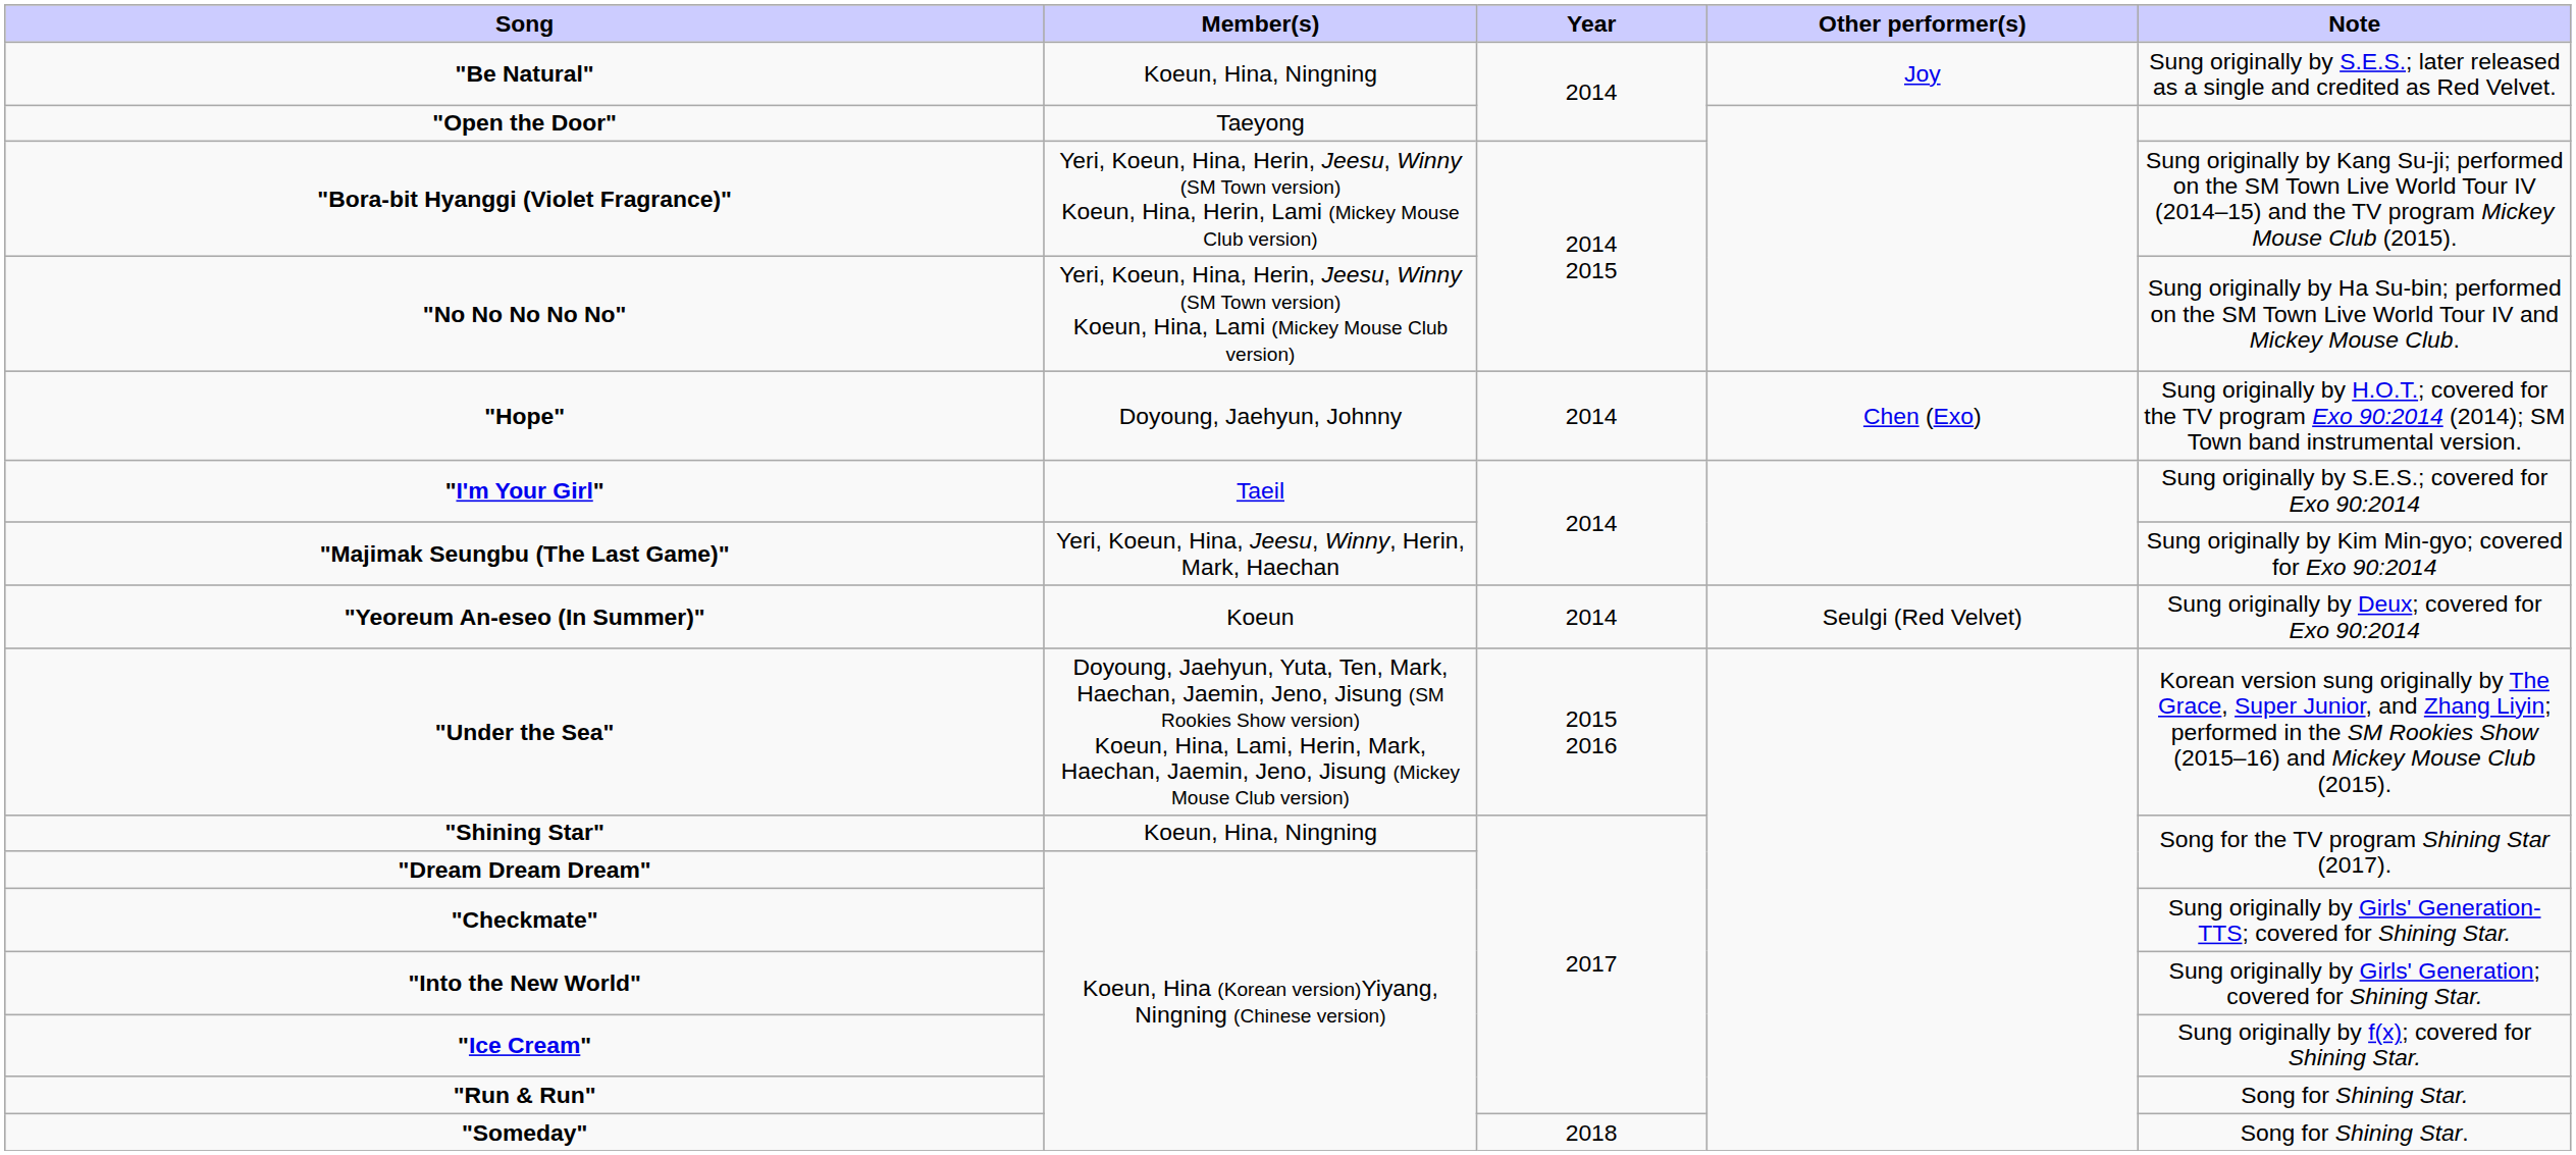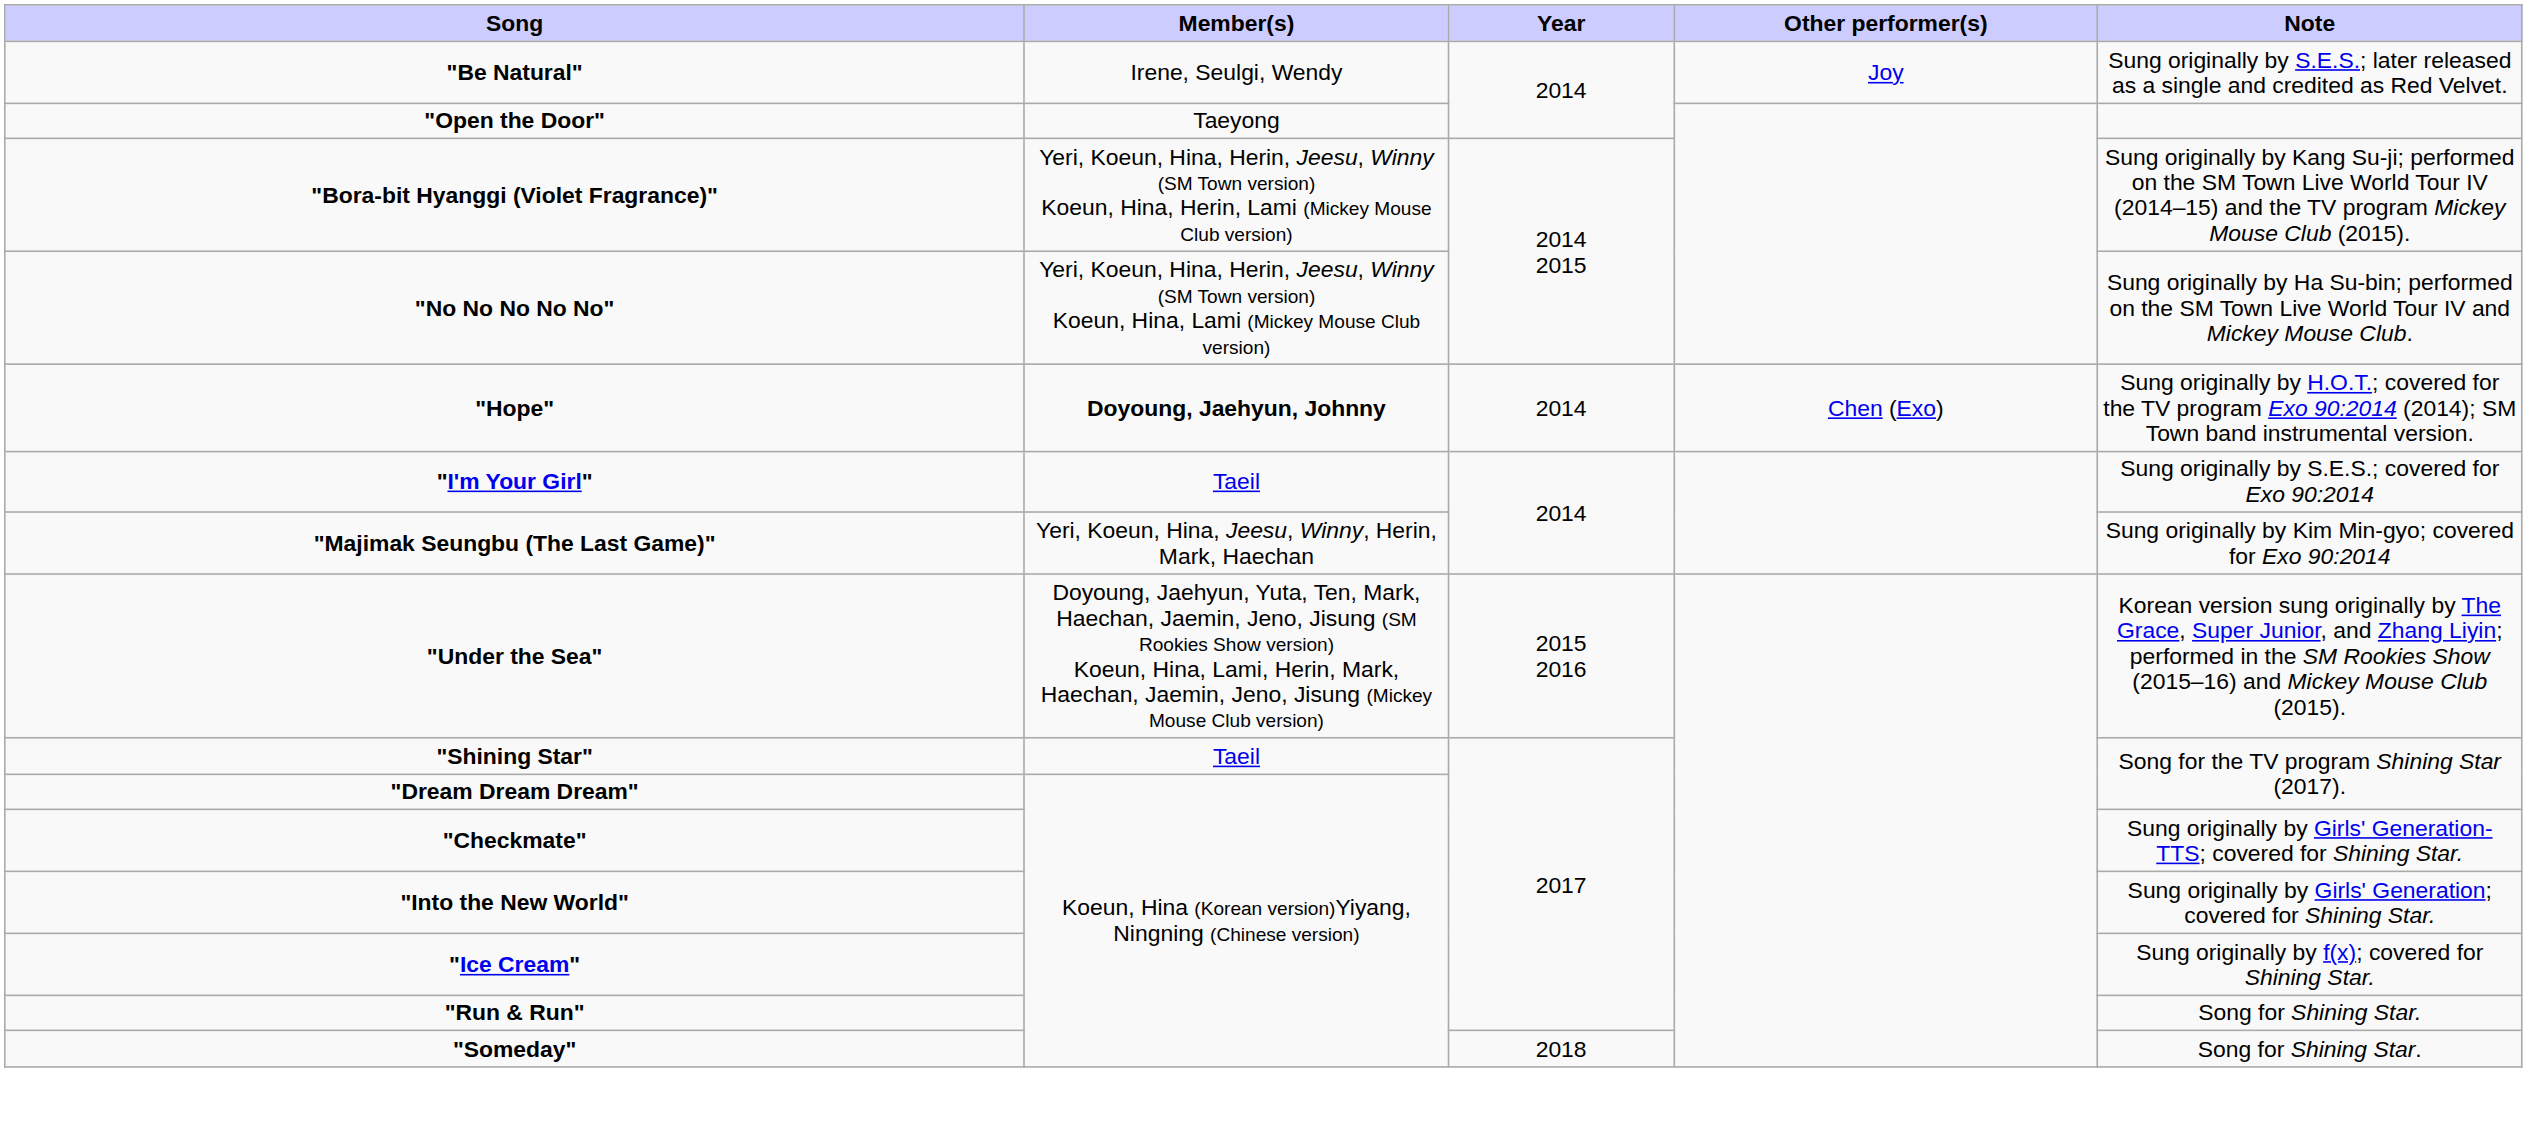"Be Natural" | Member(s): Koeun, Hina, Ningning -> Irene, Seulgi, Wendy
"Hope" | Member(s): normal -> bold
- row: "Yeoreum An-eseo (In Summer)" | Koeun | 2014 | Seulgi (Red Velvet) | Sung originally by Deux; covered for Exo 90:2014
"Shining Star" | Member(s): Koeun, Hina, Ningning -> Taeil
